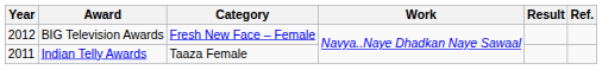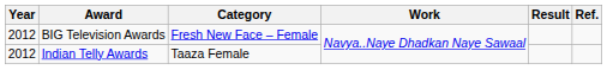Indian Telly Awards | Year: 2011 -> 2012
